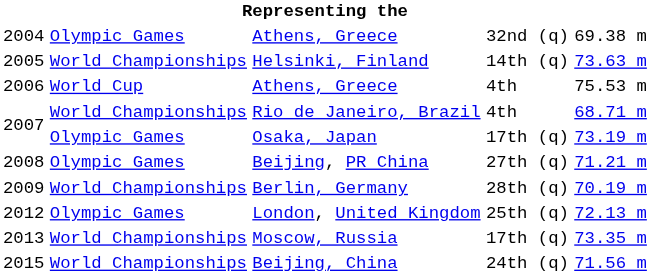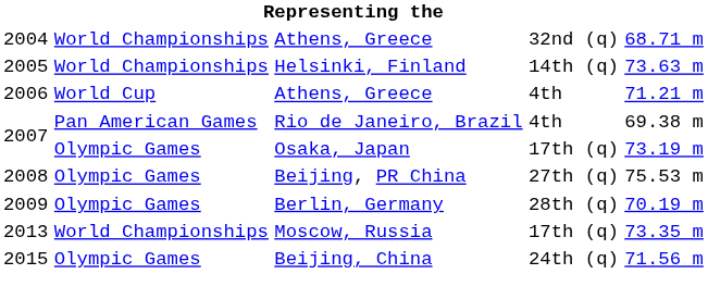2004 / Athens, Greece | column 2: Olympic Games -> World Championships
2004 / Athens, Greece | column 5: 69.38 m -> 68.71 m
2006 / Athens, Greece | column 5: 75.53 m -> 71.21 m
Rio de Janeiro, Brazil | column 2: World Championships -> Pan American Games
Rio de Janeiro, Brazil | column 5: 68.71 m -> 69.38 m
Beijing, PR China | column 5: 71.21 m -> 75.53 m
Berlin, Germany | column 2: World Championships -> Olympic Games
- row: 2012 | Olympic Games | London, United Kingdom | 25th (q) | 72.13 m
Beijing, China | column 2: World Championships -> Olympic Games
